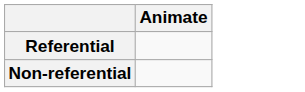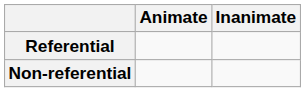+ column: Inanimate
